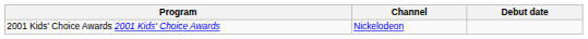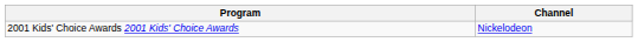- column: Debut date
